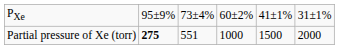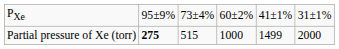Partial pressure of Xe (torr) | column 3: 551 -> 515
Partial pressure of Xe (torr) | column 5: 1500 -> 1499
